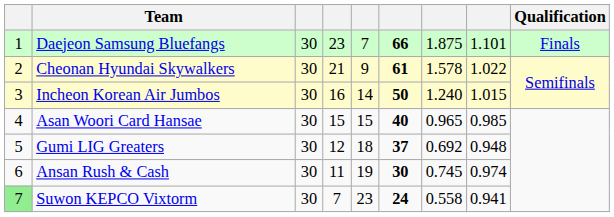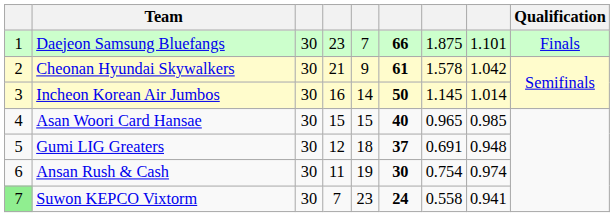Cheonan Hyundai Skywalkers | column 8: 1.022 -> 1.042
Incheon Korean Air Jumbos | column 7: 1.240 -> 1.145
Incheon Korean Air Jumbos | column 8: 1.015 -> 1.014
Gumi LIG Greaters | column 7: 0.692 -> 0.691
Ansan Rush & Cash | column 7: 0.745 -> 0.754
